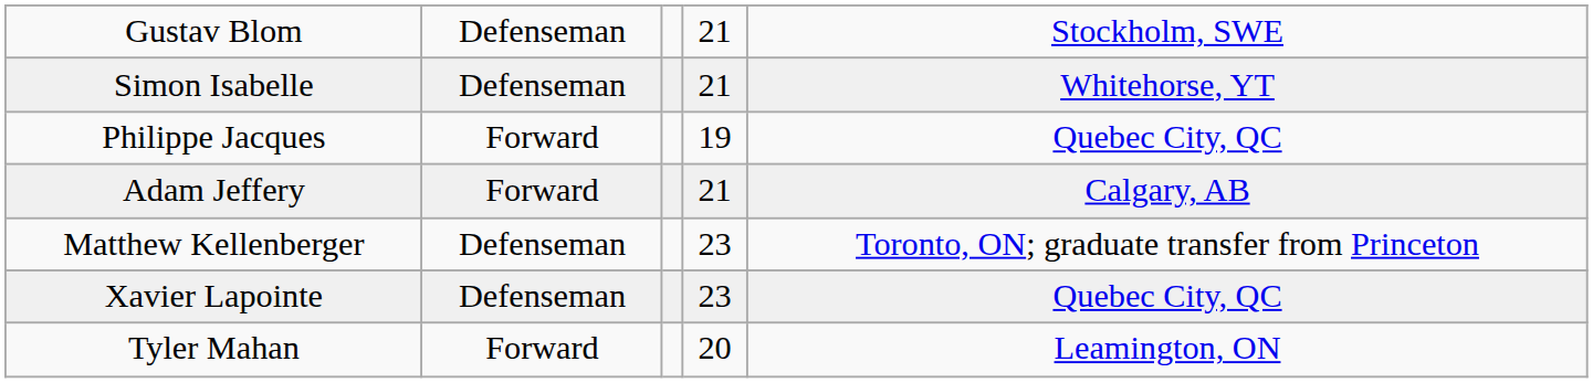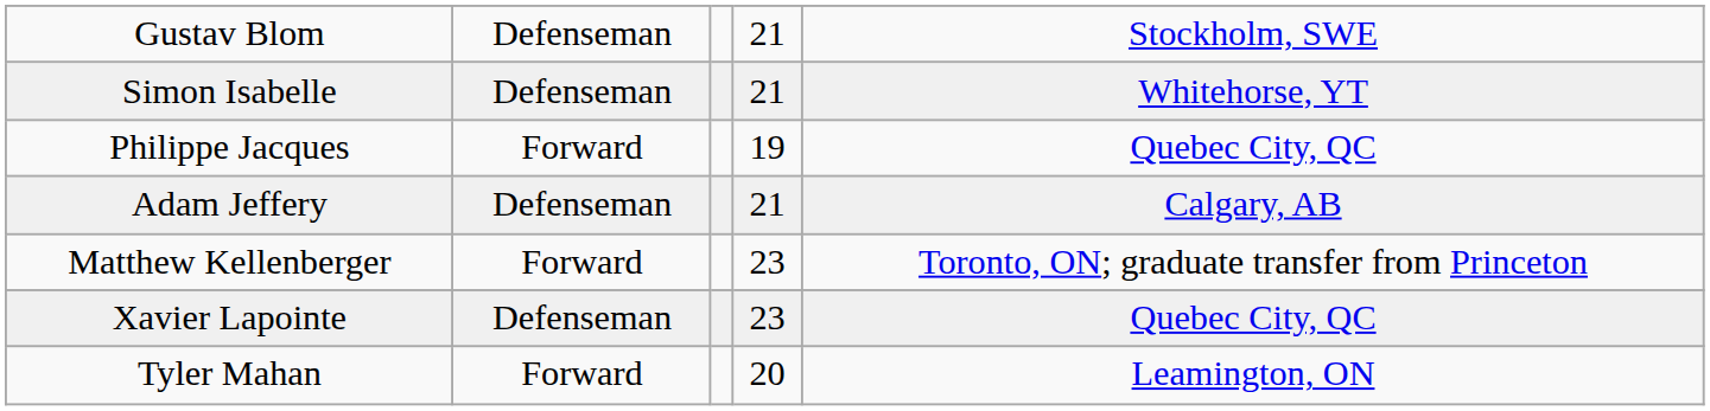Adam Jeffery | column 2: Forward -> Defenseman
Matthew Kellenberger | column 2: Defenseman -> Forward
